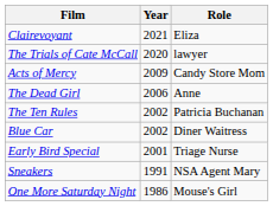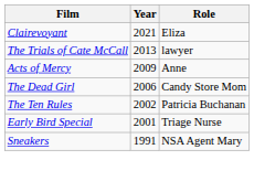The Trials of Cate McCall | Year: 2020 -> 2013
Acts of Mercy | Role: Candy Store Mom -> Anne
The Dead Girl | Role: Anne -> Candy Store Mom
- row: Blue Car | 2002 | Diner Waitress
- row: One More Saturday Night | 1986 | Mouse's Girl
